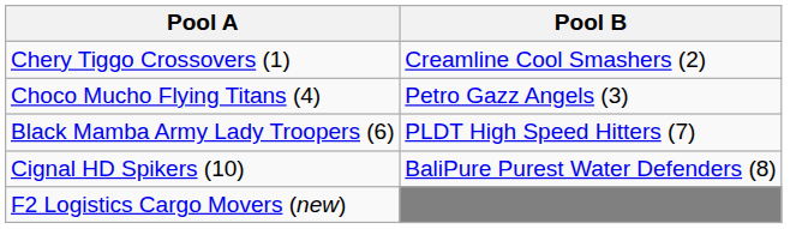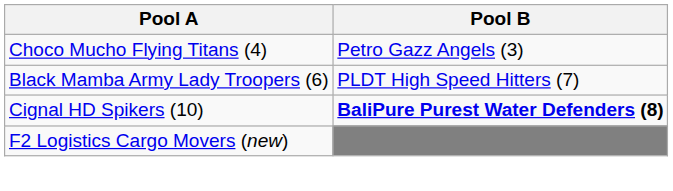- row: Chery Tiggo Crossovers (1) | Creamline Cool Smashers (2)
Cignal HD Spikers (10) | Pool B: normal -> bold
